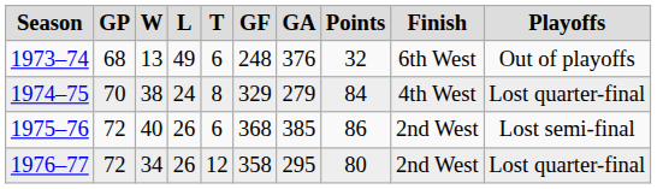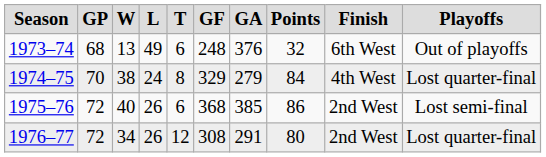1976–77 | GF: 358 -> 308
1976–77 | GA: 295 -> 291
